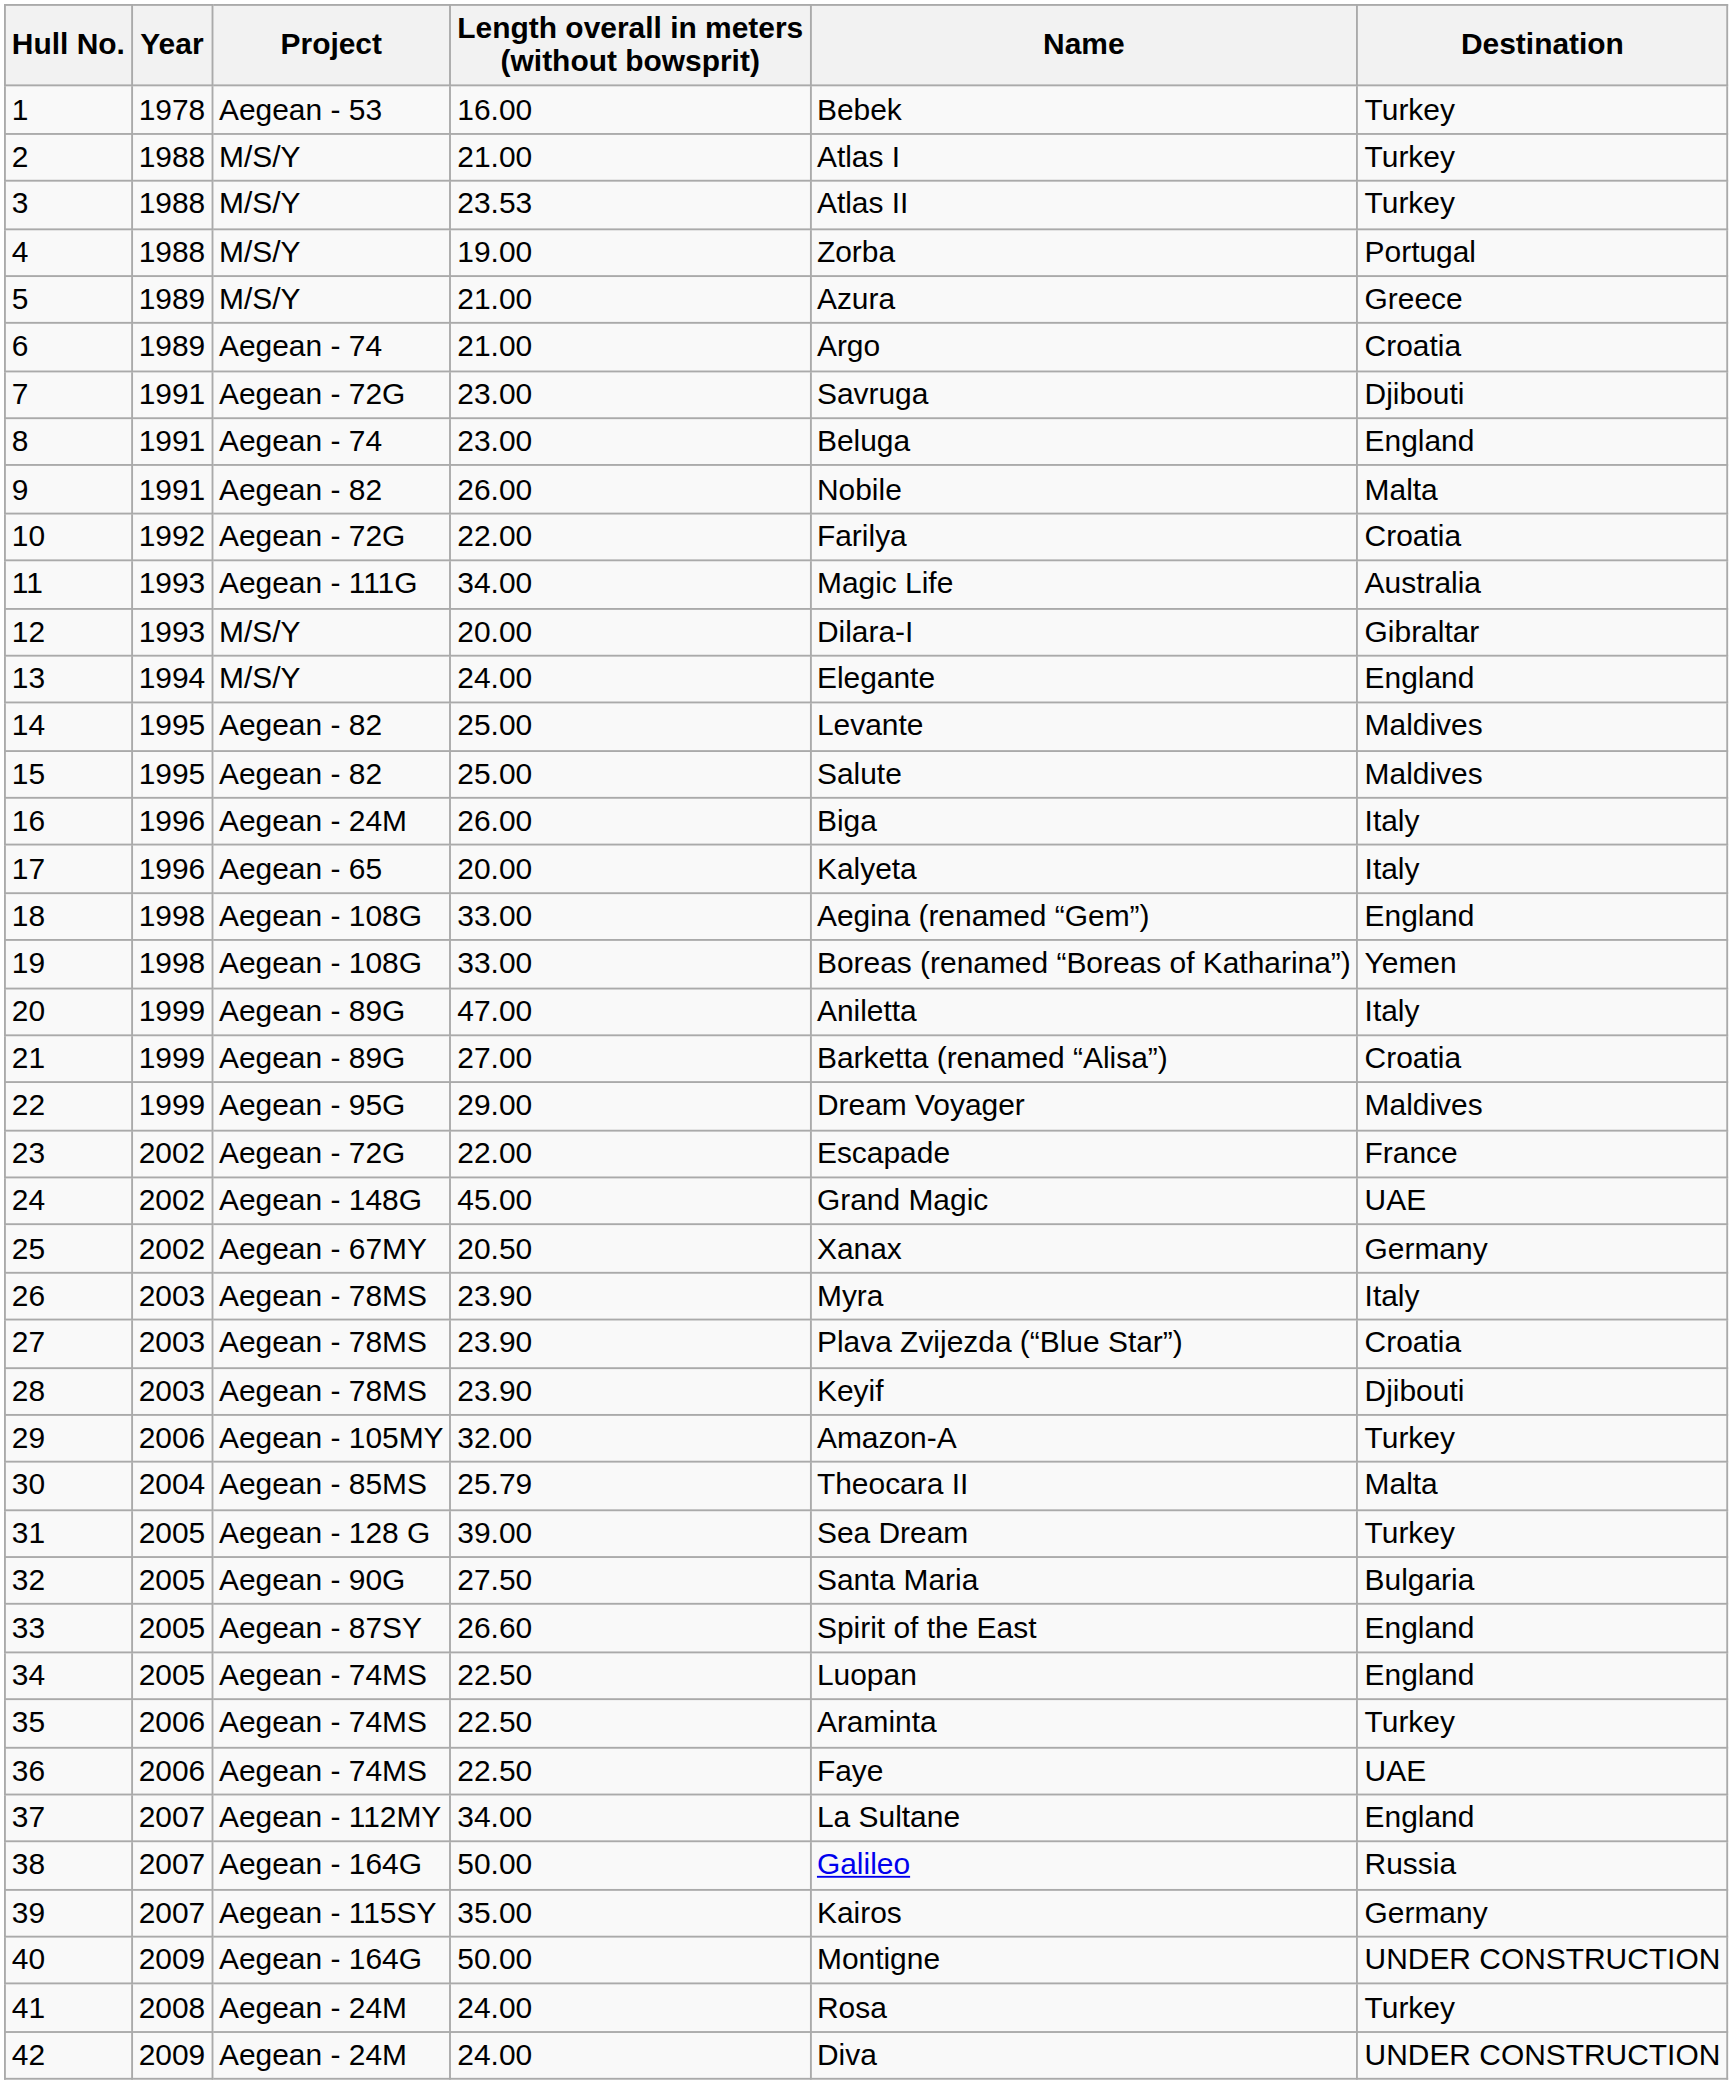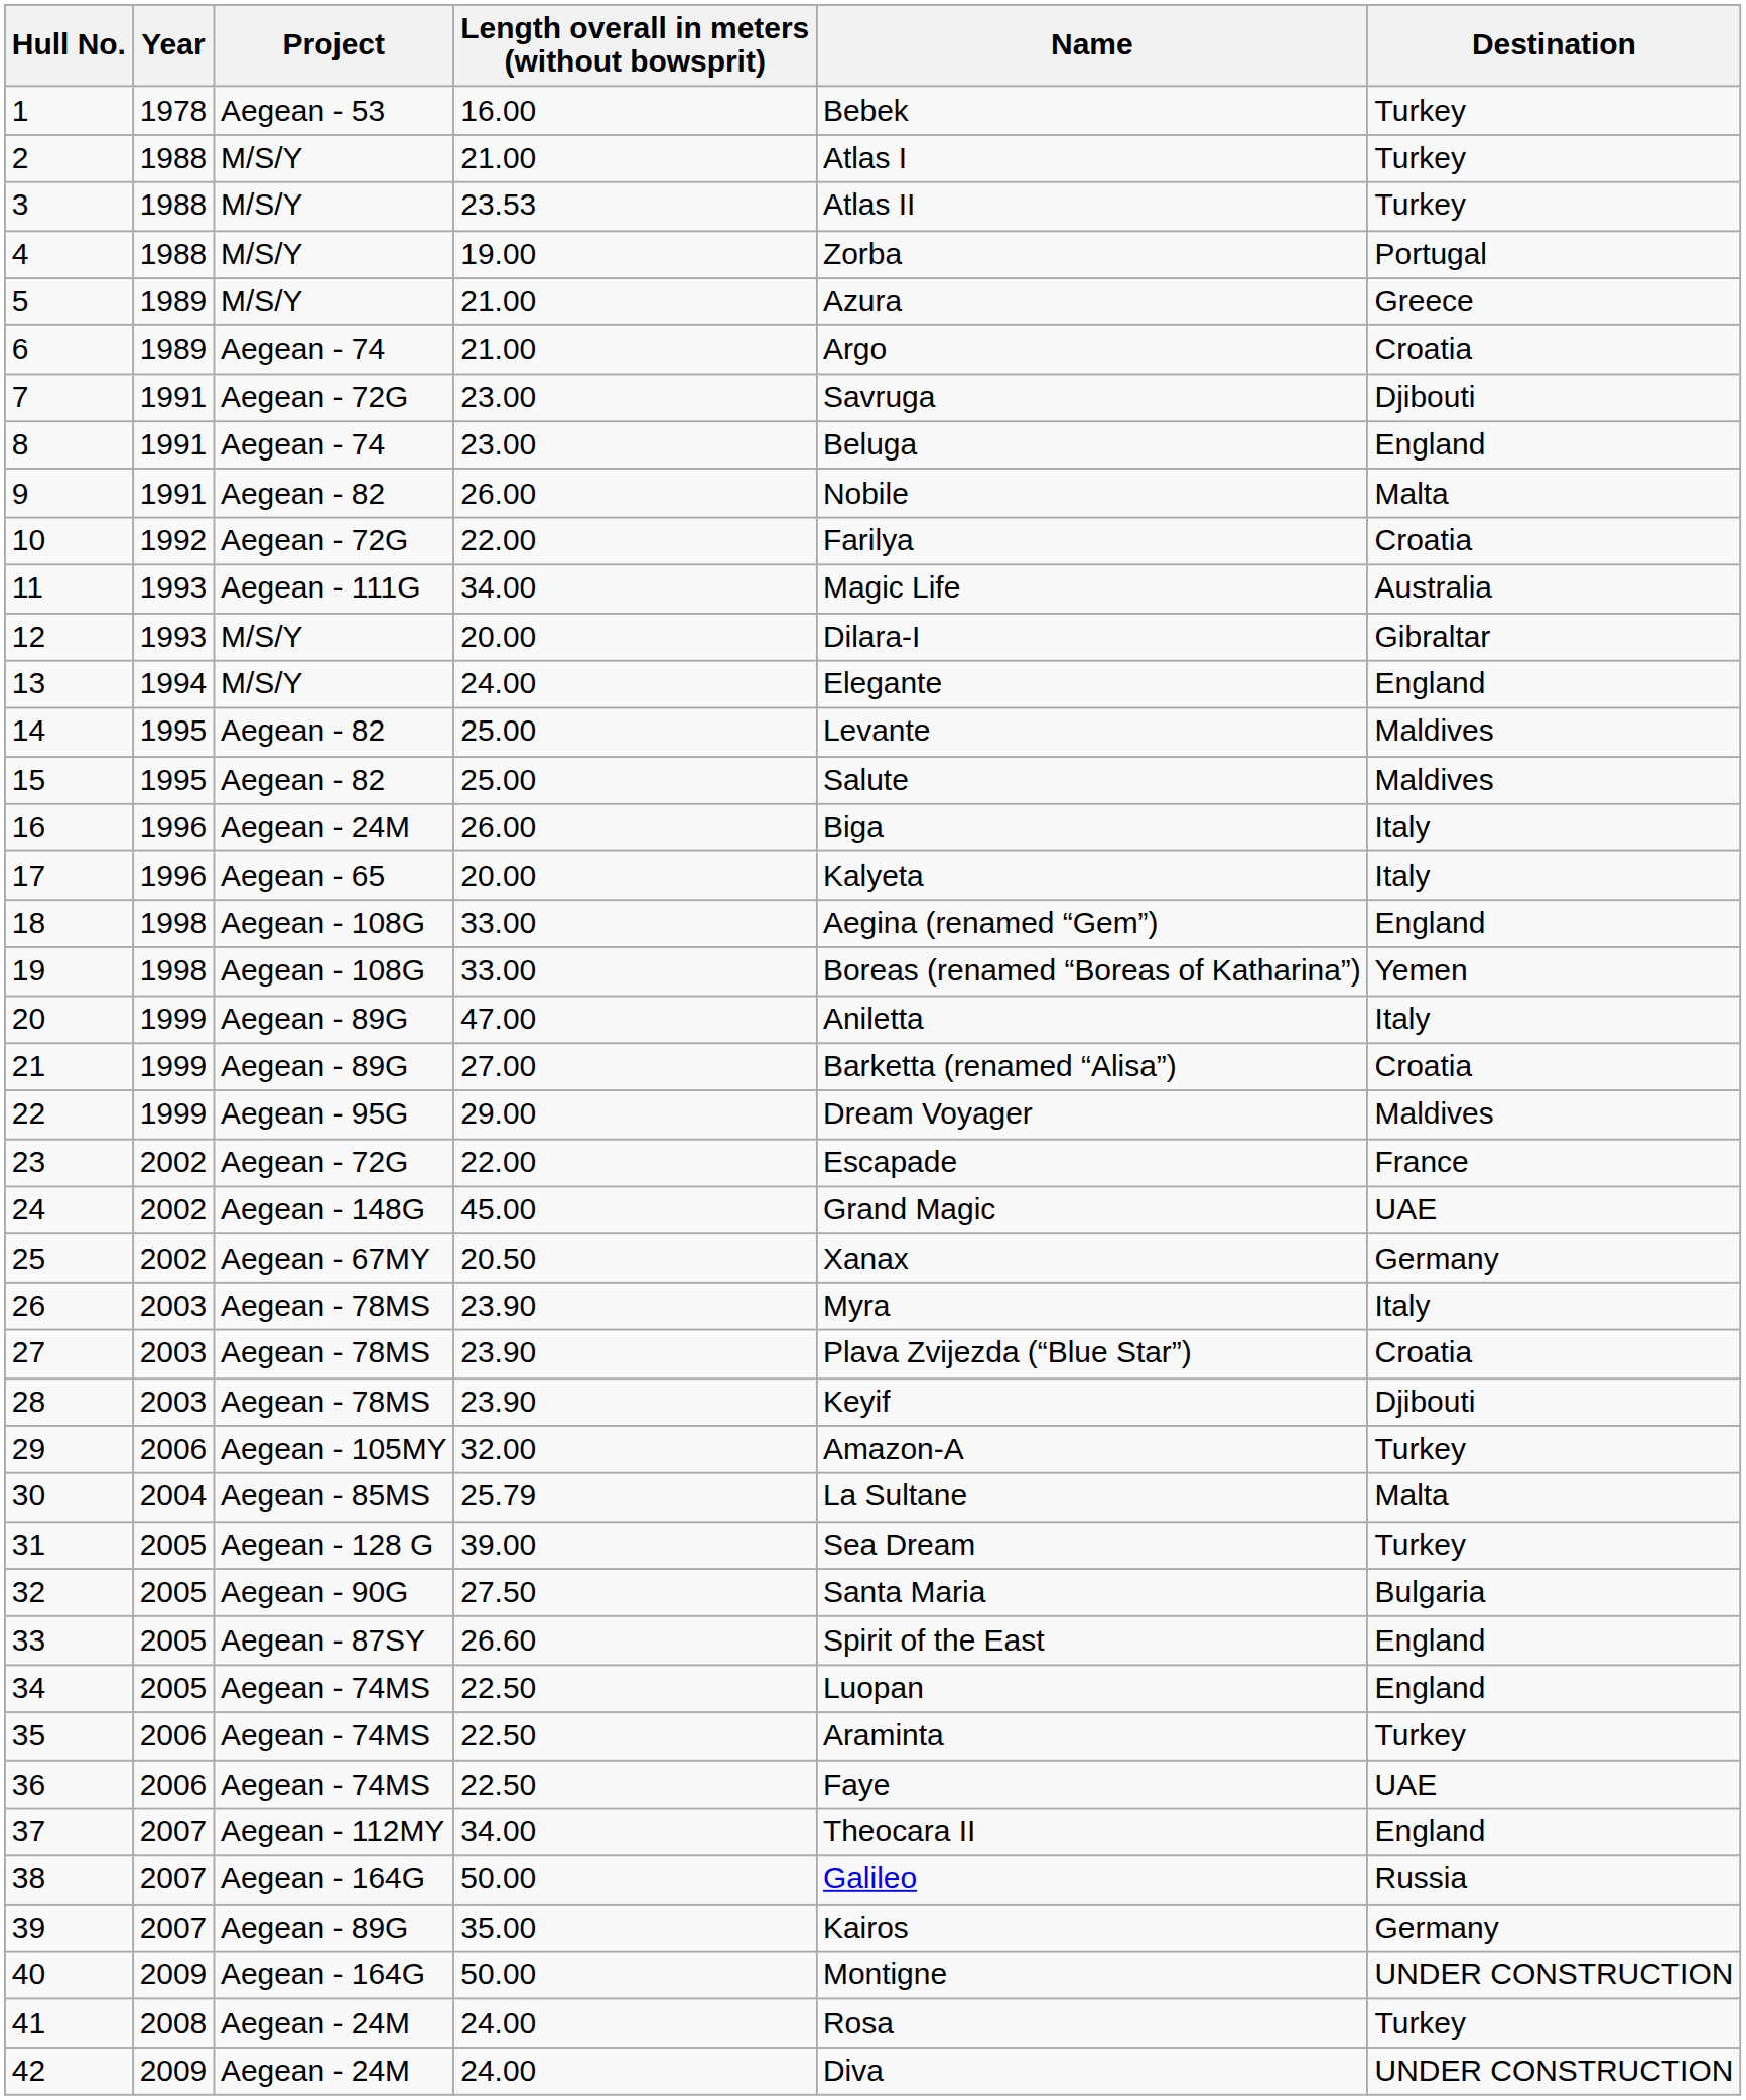30 | Name: Theocara II -> La Sultane
37 | Name: La Sultane -> Theocara II
39 | Project: Aegean - 115SY -> Aegean - 89G
